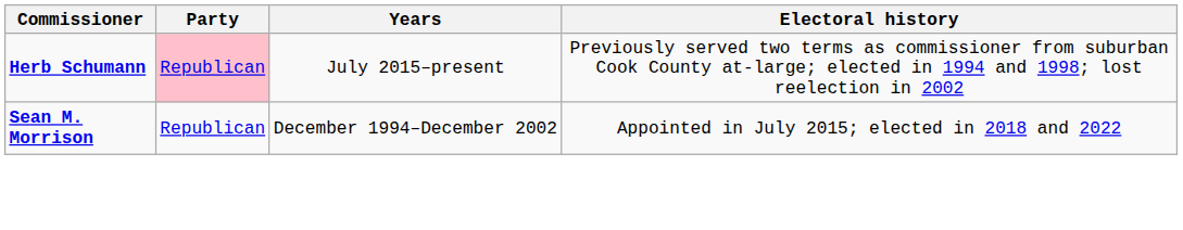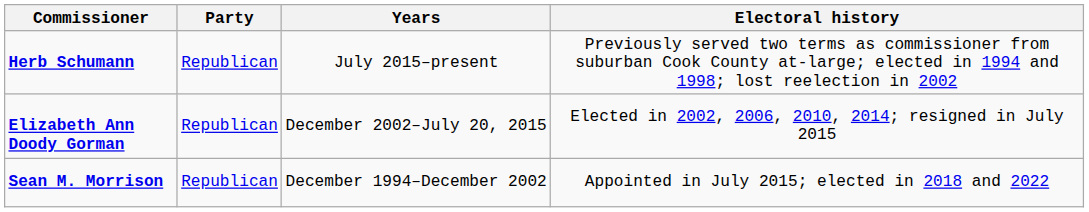Herb Schumann | Party: pink background -> no background
+ row: Elizabeth Ann Doody Gorman | Republican | December 2002–July 20, 2015 | Elected in 2002, 2006, 2010, 2014; resigned in July 2015
